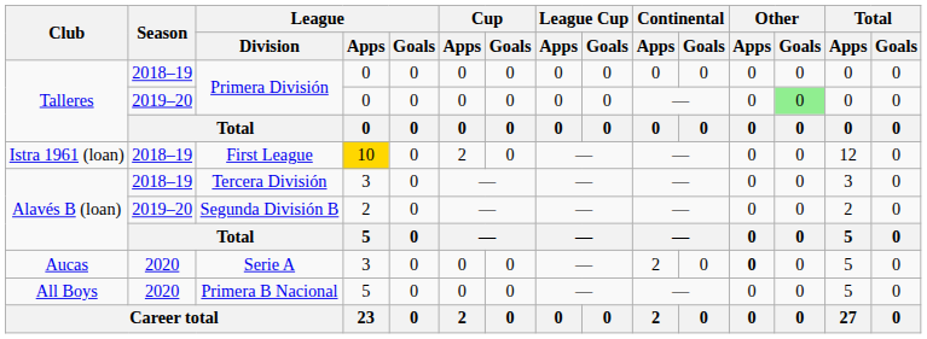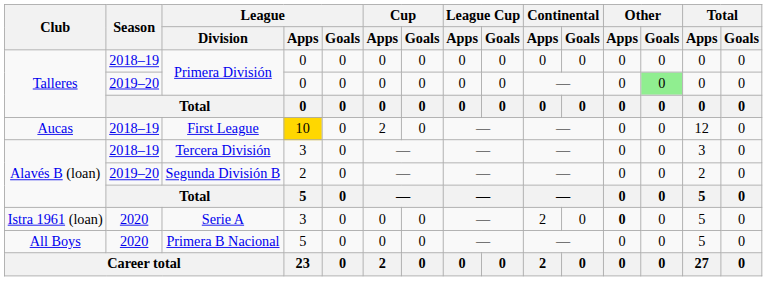First League | Club: Istra 1961 (loan) -> Aucas
Serie A | Club: Aucas -> Istra 1961 (loan)
